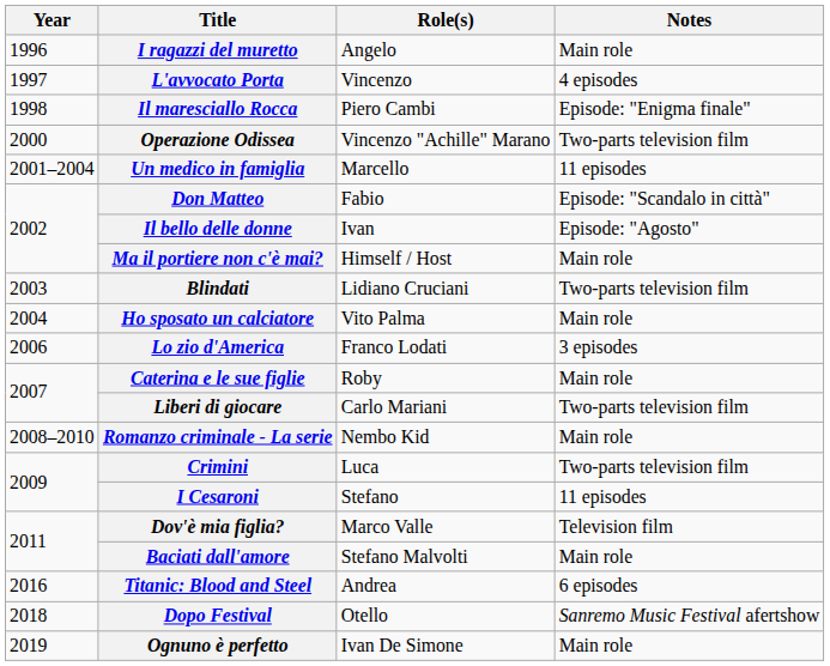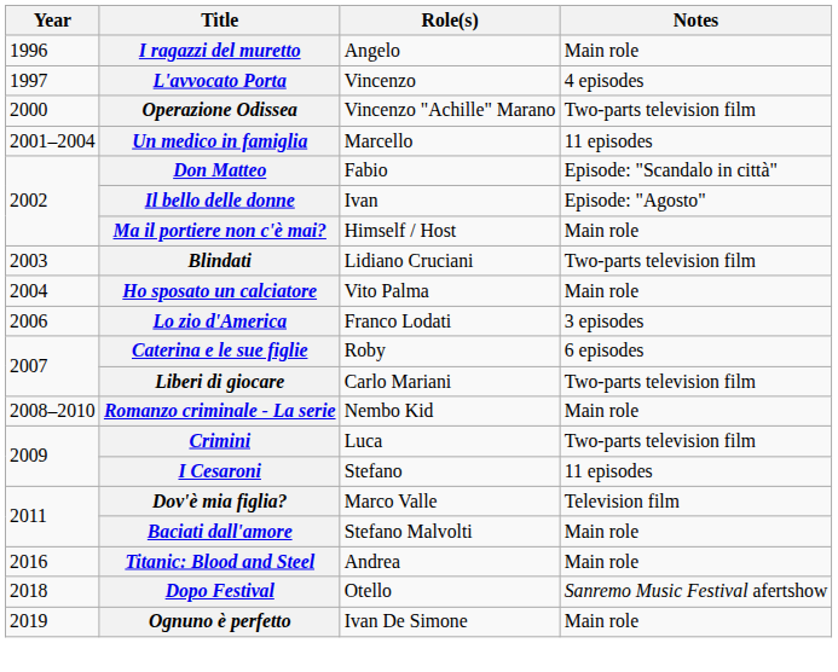- row: 1998 | Il maresciallo Rocca | Piero Cambi | Episode: "Enigma finale"
Caterina e le sue figlie | Notes: Main role -> 6 episodes
Titanic: Blood and Steel | Notes: 6 episodes -> Main role
